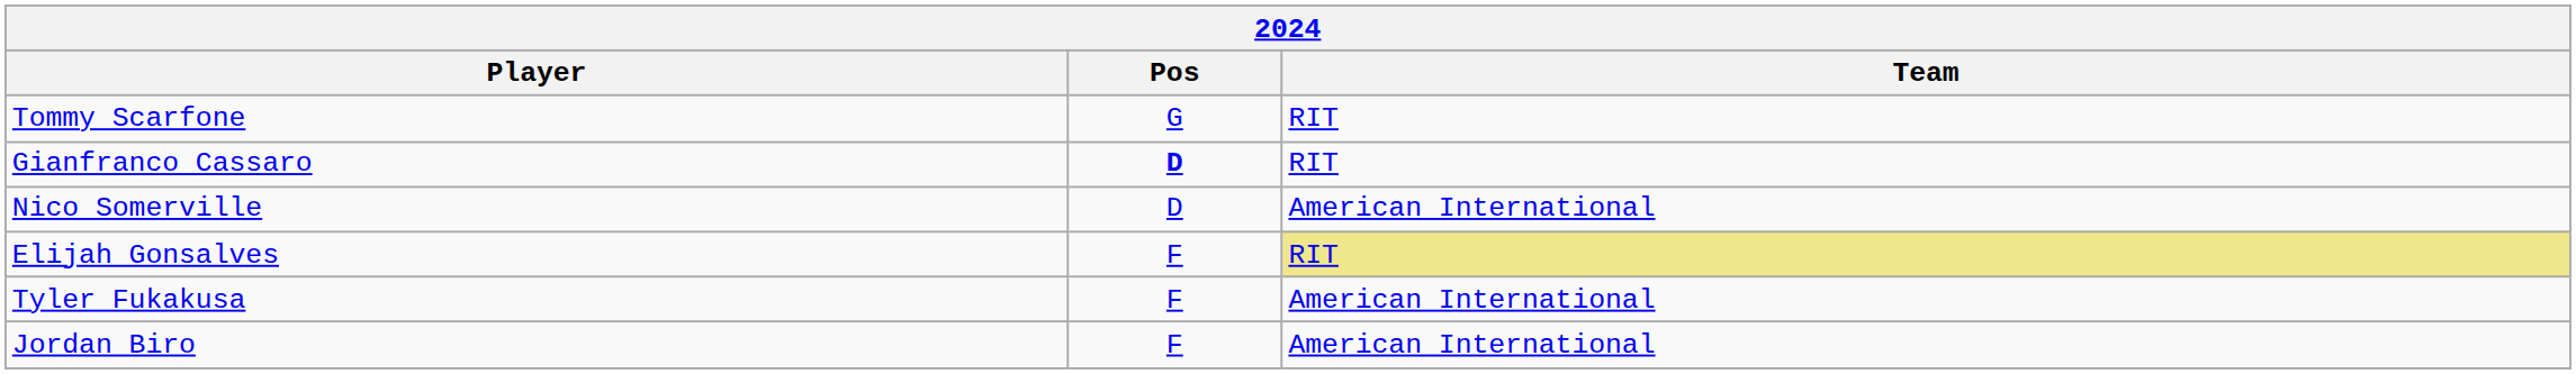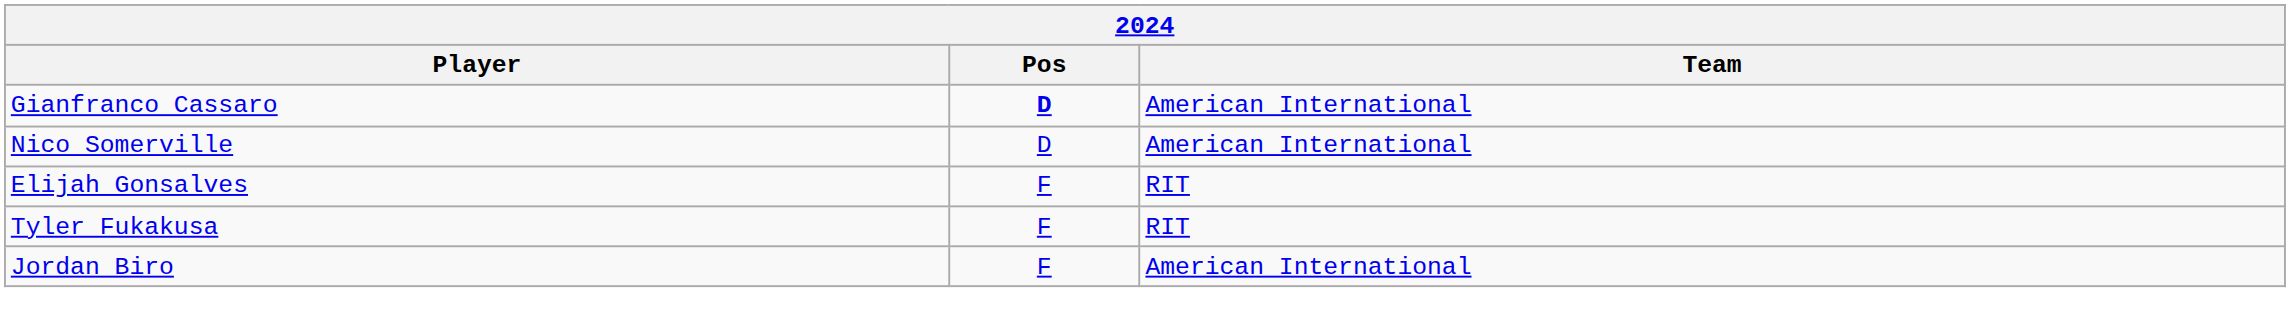- row: Tommy Scarfone | G | RIT
Gianfranco Cassaro | Team: RIT -> American International
Elijah Gonsalves | Team: khaki background -> no background
Tyler Fukakusa | Team: American International -> RIT
